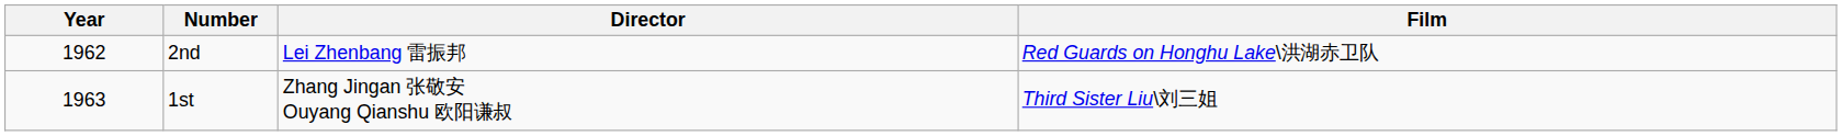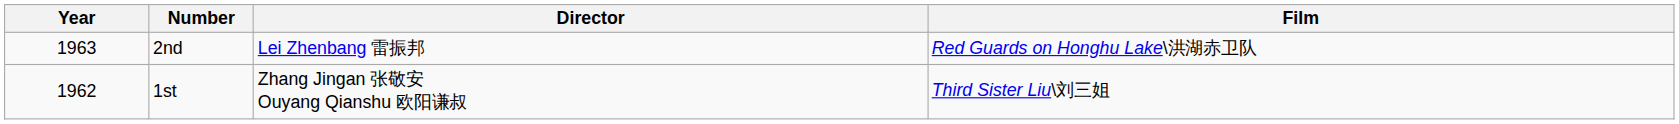2nd | Year: 1962 -> 1963
1st | Year: 1963 -> 1962
